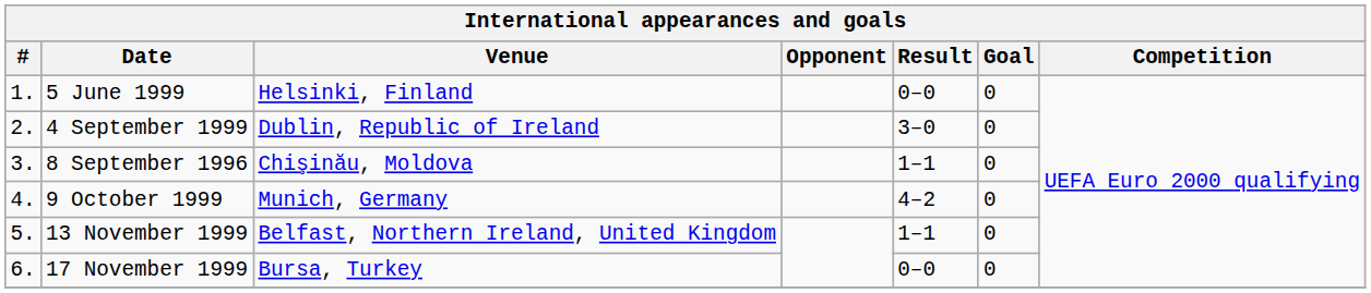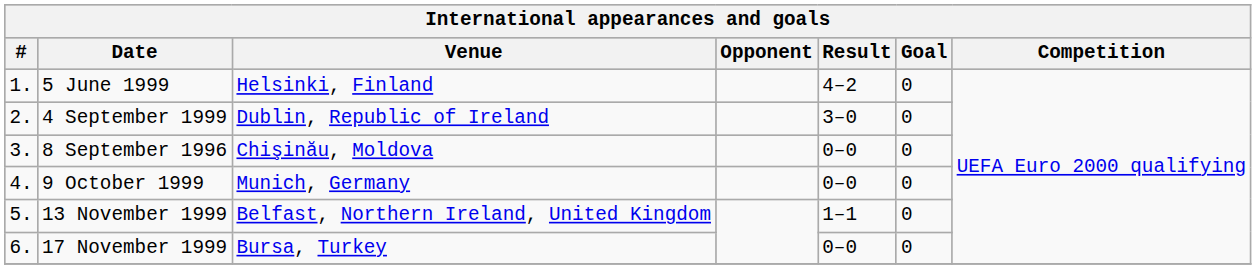5 June 1999 | Result: 0–0 -> 4–2
8 September 1996 | Result: 1–1 -> 0–0
9 October 1999 | Result: 4–2 -> 0–0
